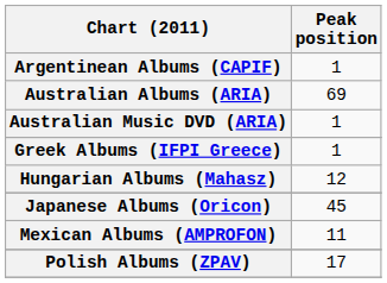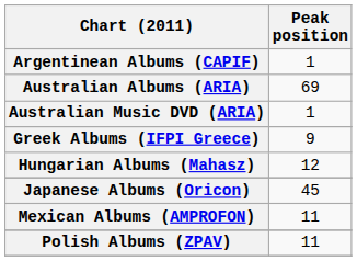Greek Albums (IFPI Greece) | Peak position: 1 -> 9
Polish Albums (ZPAV) | Peak position: 17 -> 11
